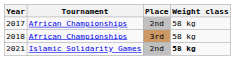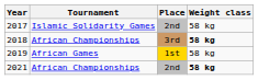2017 | Tournament: African Championships -> Islamic Solidarity Games
2018 | Weight class: normal -> bold
+ row: 2019 | African Games | 1st | 58 kg
2021 | Tournament: Islamic Solidarity Games -> African Championships
